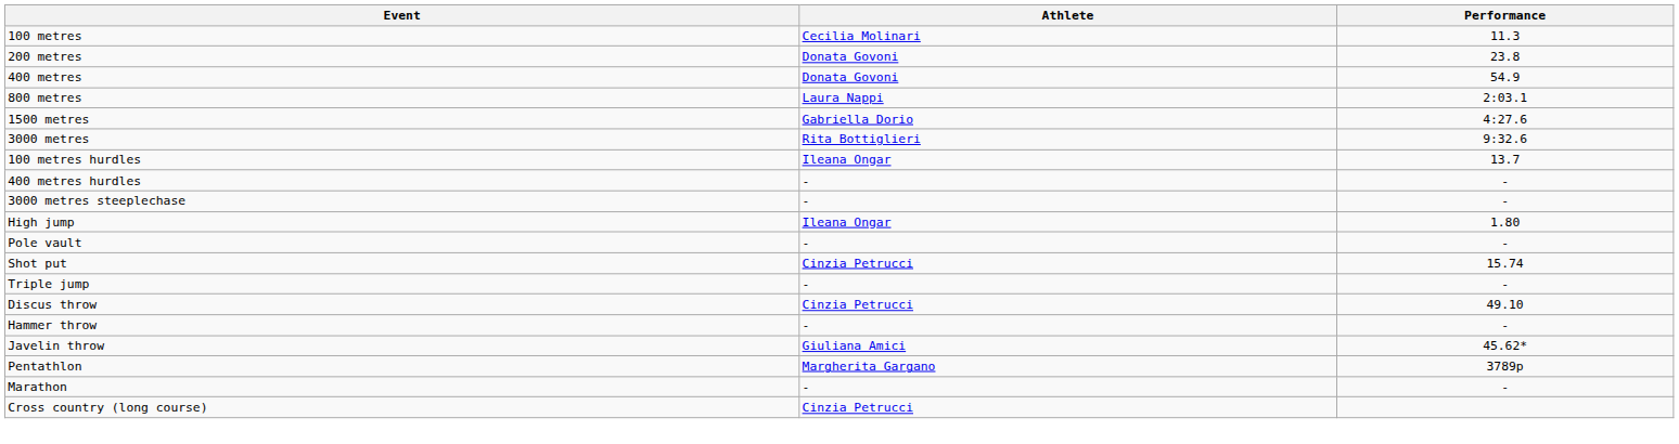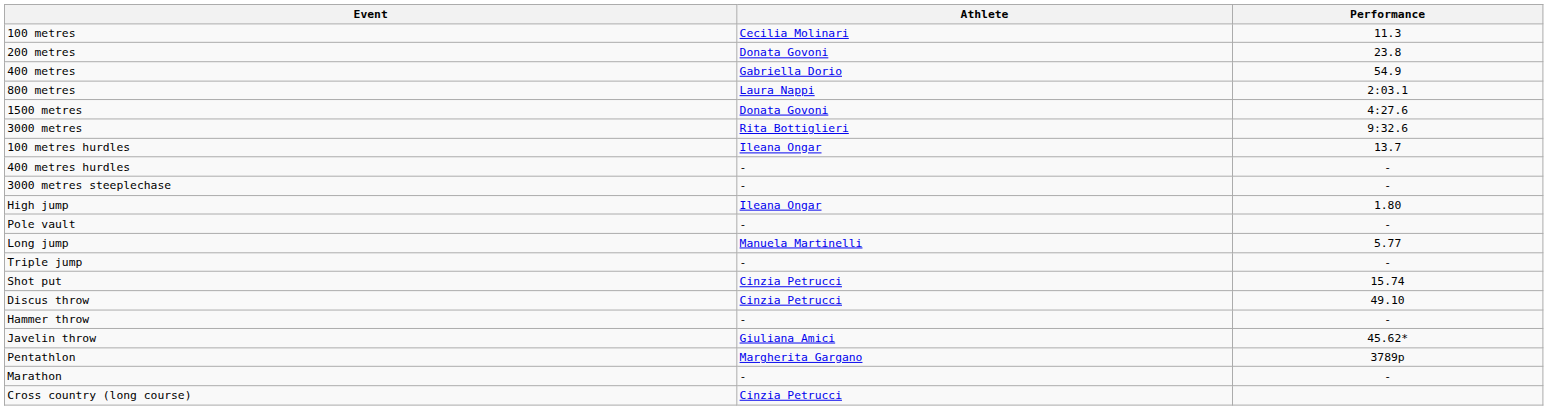400 metres | Athlete: Donata Govoni -> Gabriella Dorio
1500 metres | Athlete: Gabriella Dorio -> Donata Govoni
+ row: Long jump | Manuela Martinelli | 5.77
rows swapped: Triple jump <-> Shot put
